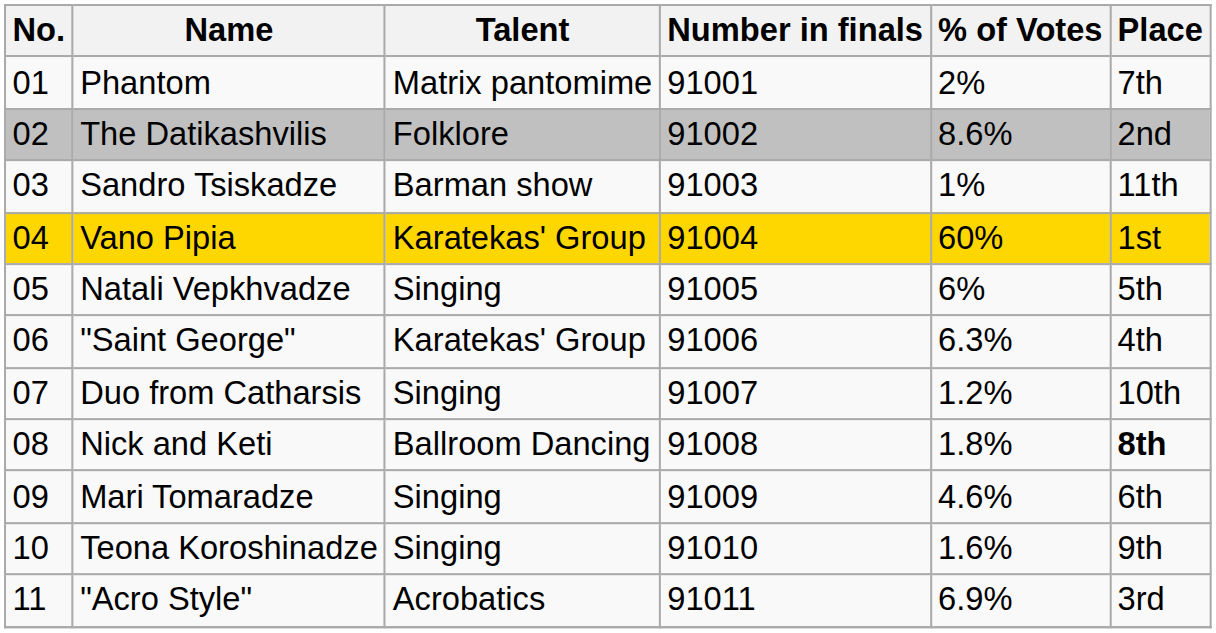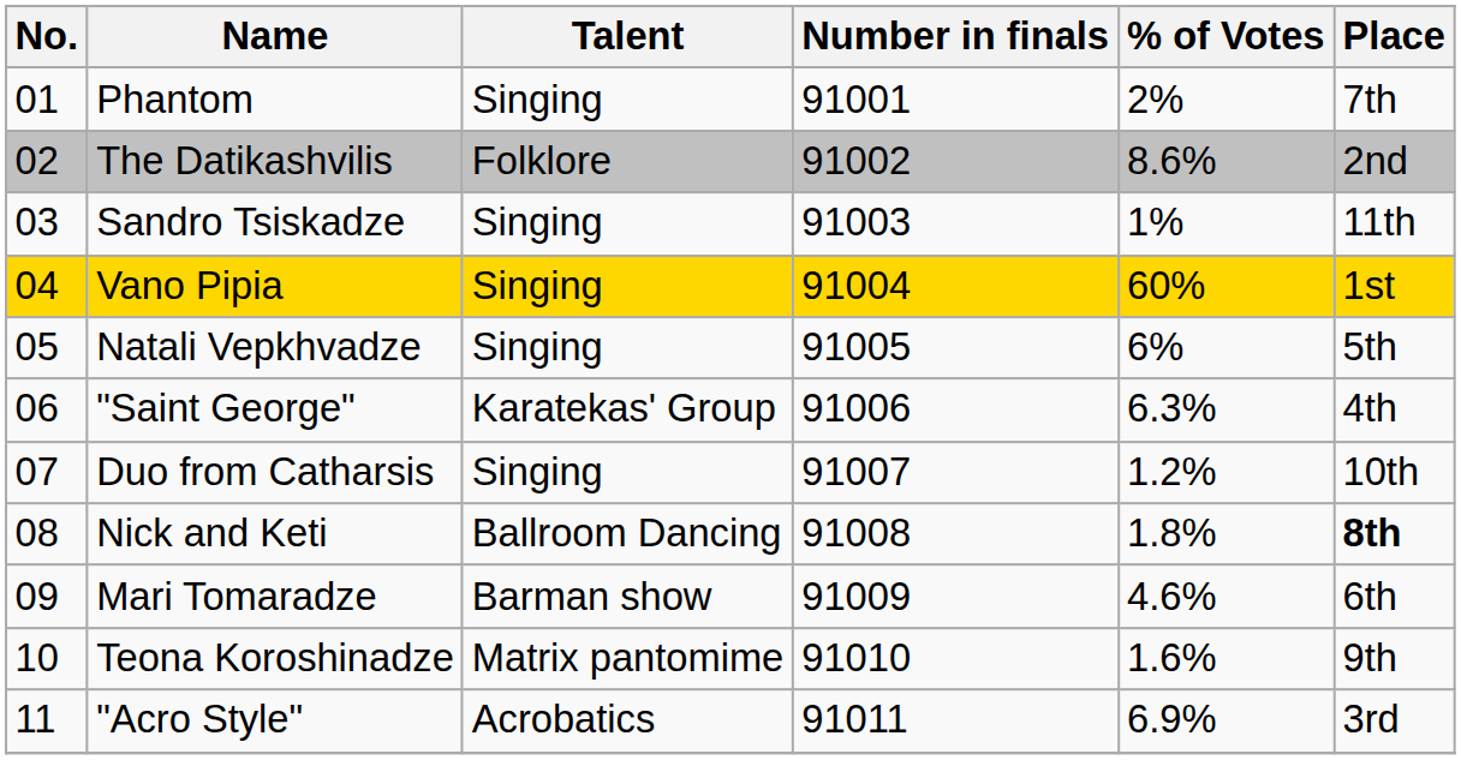Phantom | Talent: Matrix pantomime -> Singing
Sandro Tsiskadze | Talent: Barman show -> Singing
Vano Pipia | Talent: Karatekas' Group -> Singing
Mari Tomaradze | Talent: Singing -> Barman show
Teona Koroshinadze | Talent: Singing -> Matrix pantomime
